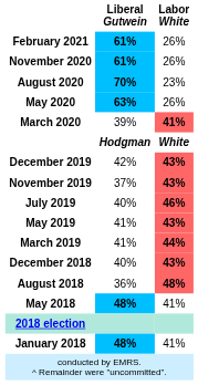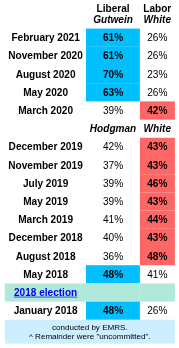March 2020 | Labor White: 41% -> 42%
July 2019 | Liberal Gutwein: 40% -> 39%
May 2019 | Liberal Gutwein: 41% -> 39%
January 2018 | Labor White: 41% -> 26%
